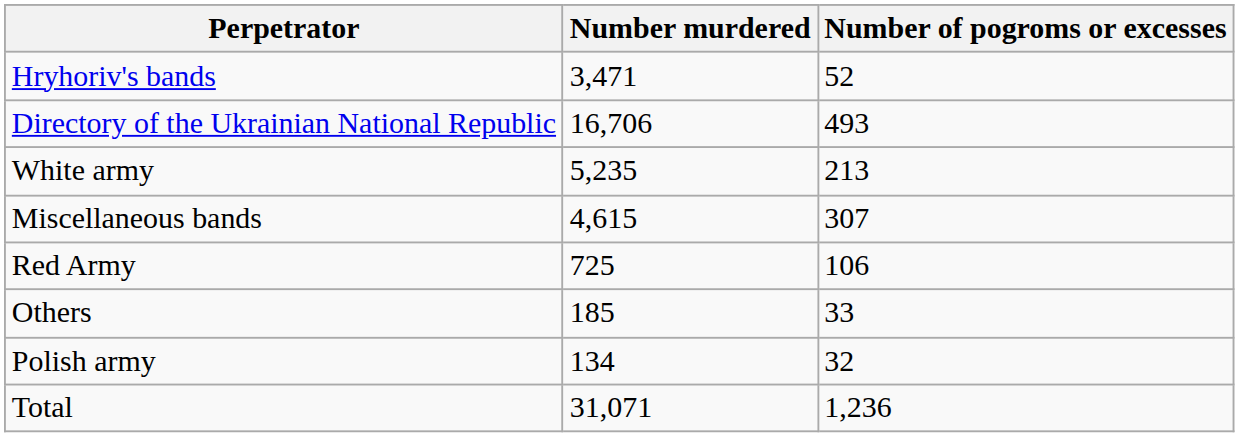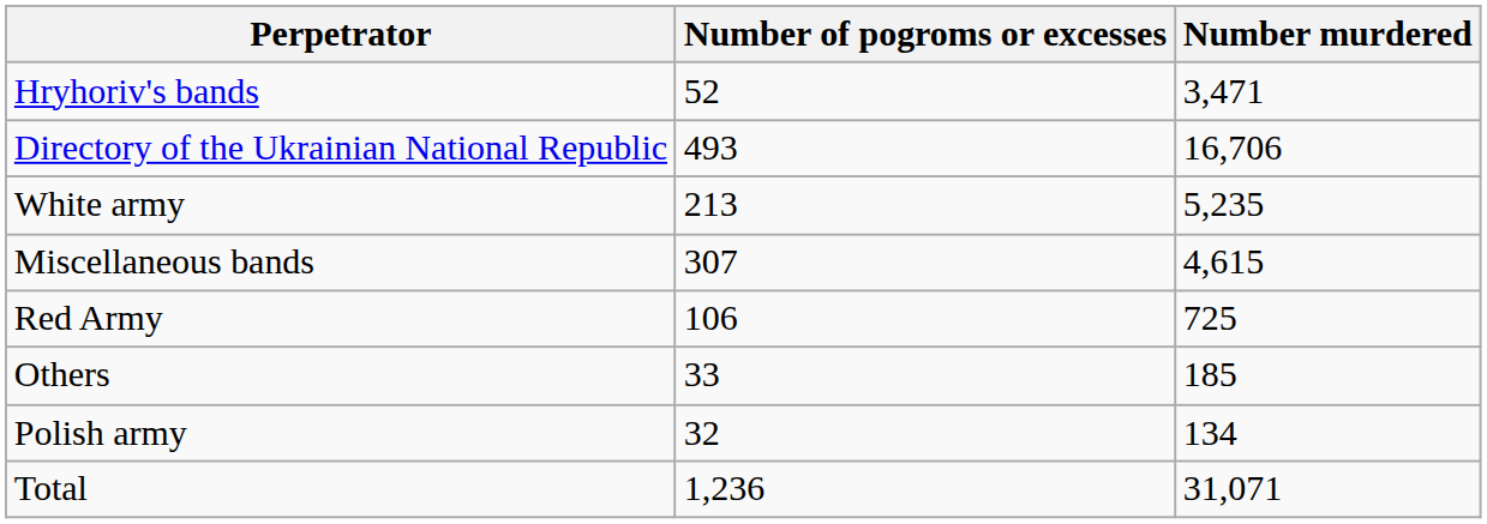columns swapped: Number of pogroms or excesses <-> Number murdered
